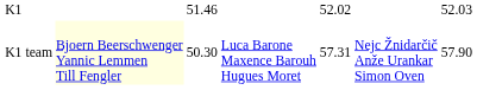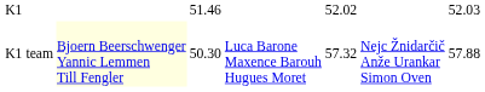K1 team | column 5: 57.31 -> 57.32
K1 team | column 7: 57.90 -> 57.88
